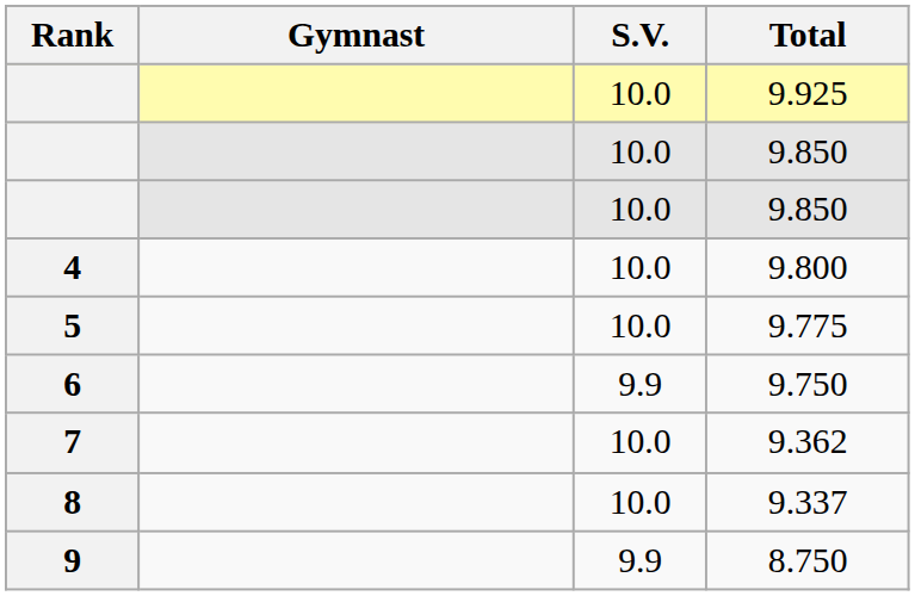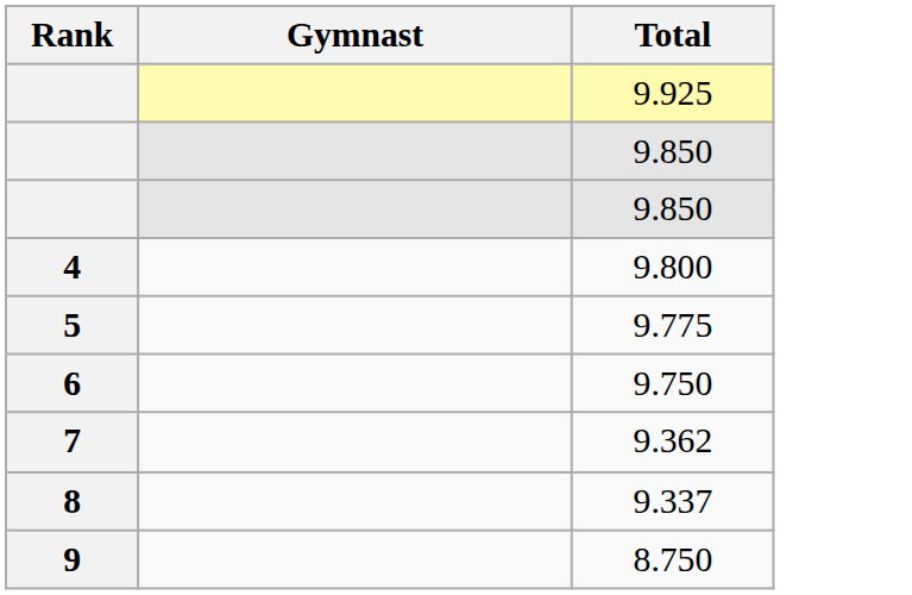- column: S.V. | 10.0 | 10.0 | 10.0 | 10.0 | 10.0 | 9.9 | 10.0 | 10.0 | 9.9
